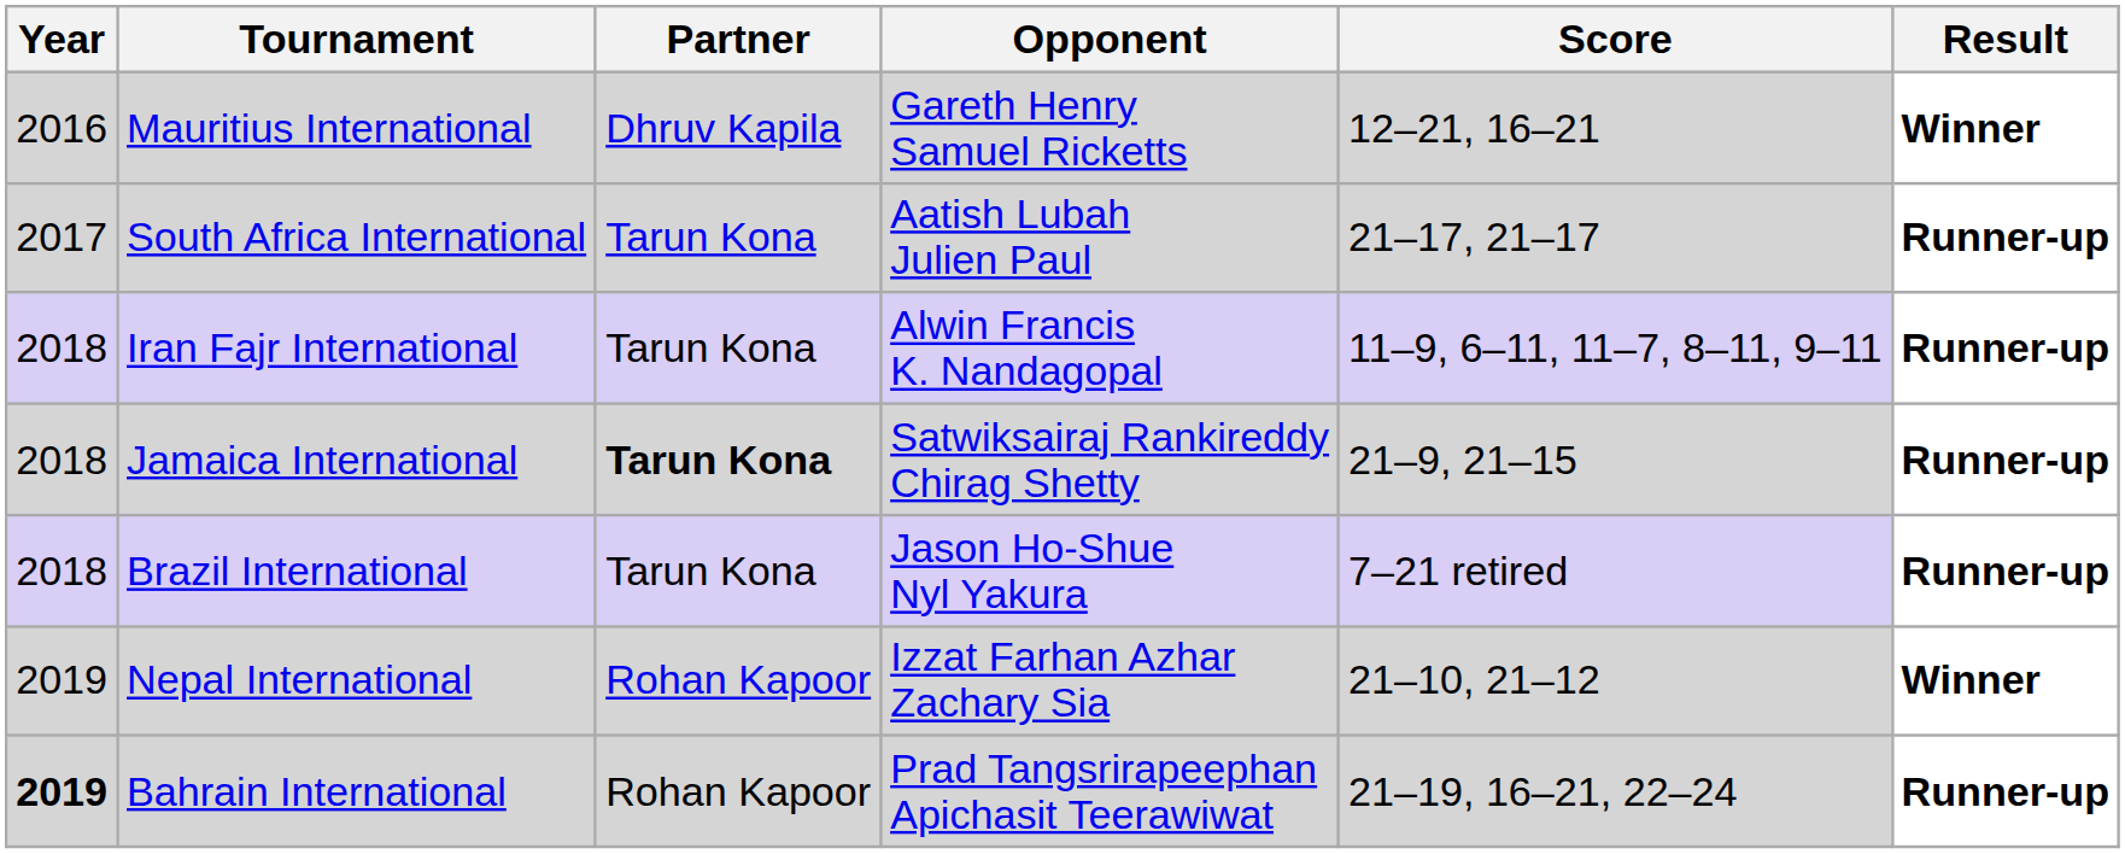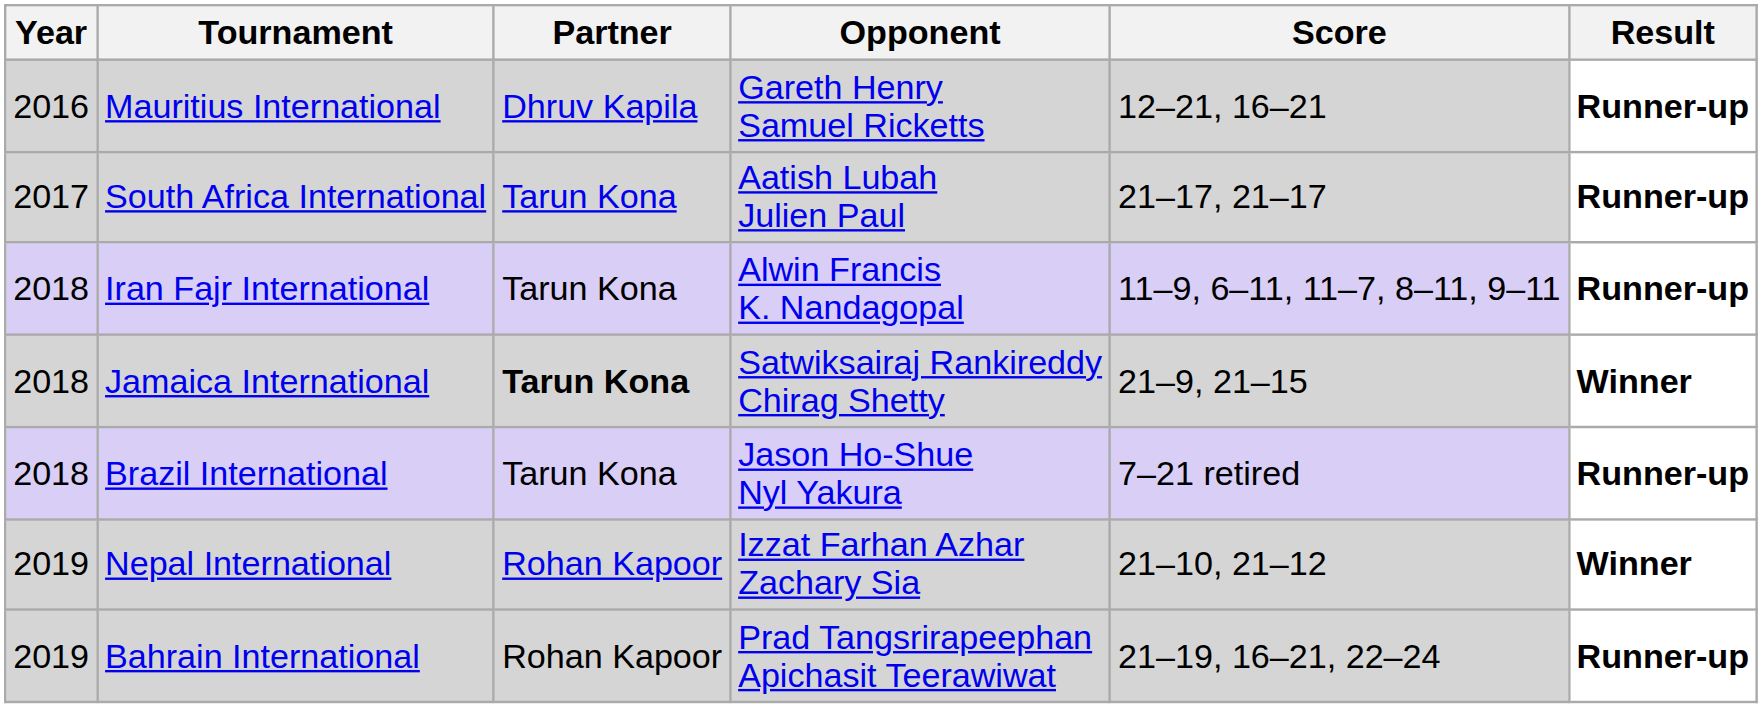Mauritius International | Result: Winner -> Runner-up
Jamaica International | Result: Runner-up -> Winner
Bahrain International | Year: bold -> normal
